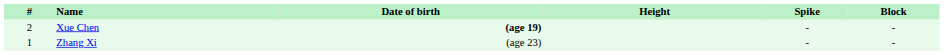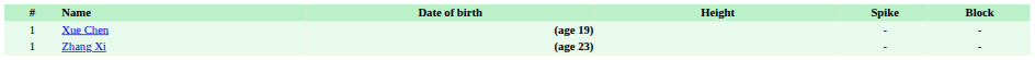Xue Chen | #: 2 -> 1
Zhang Xi | Date of birth: normal -> bold
